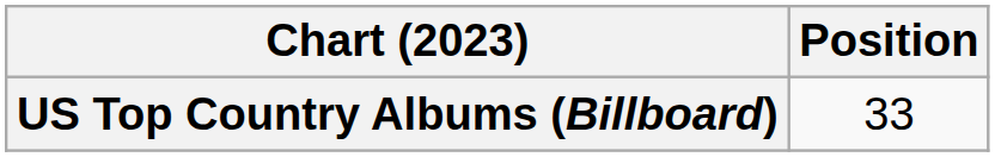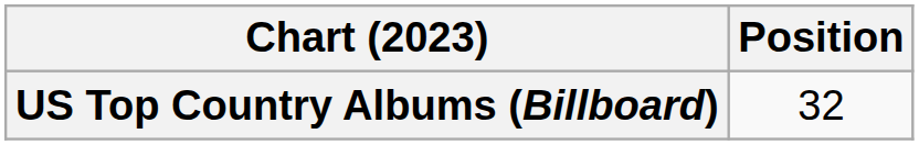US Top Country Albums (Billboard) | Position: 33 -> 32
